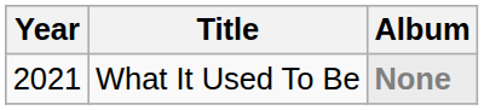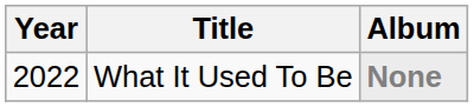What It Used To Be | Year: 2021 -> 2022
